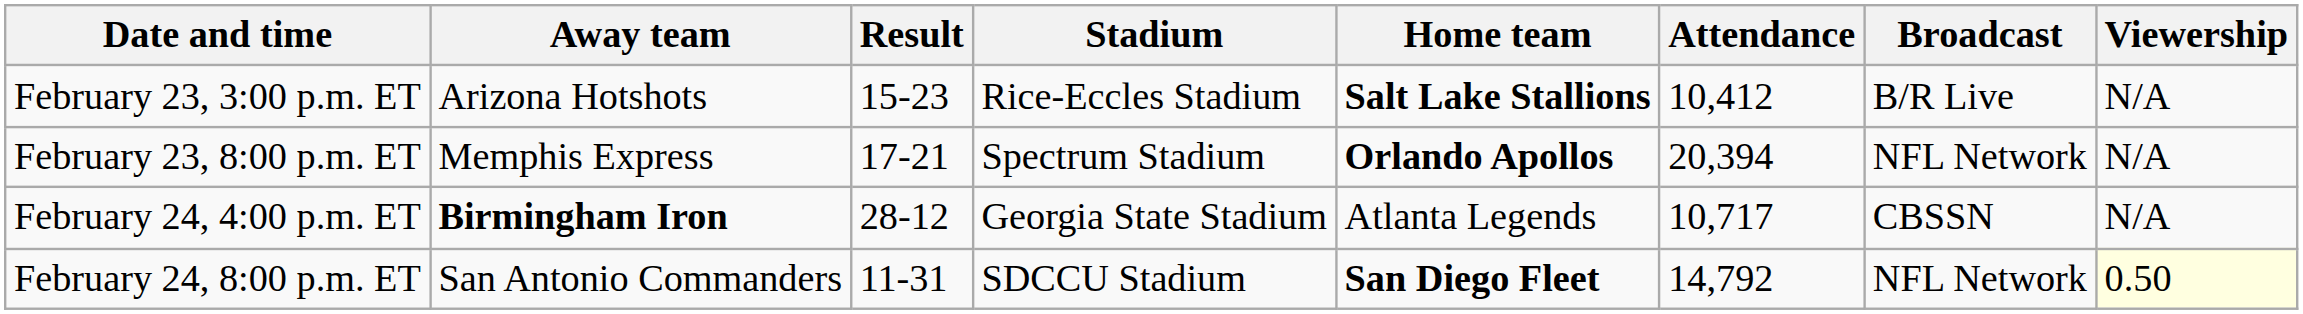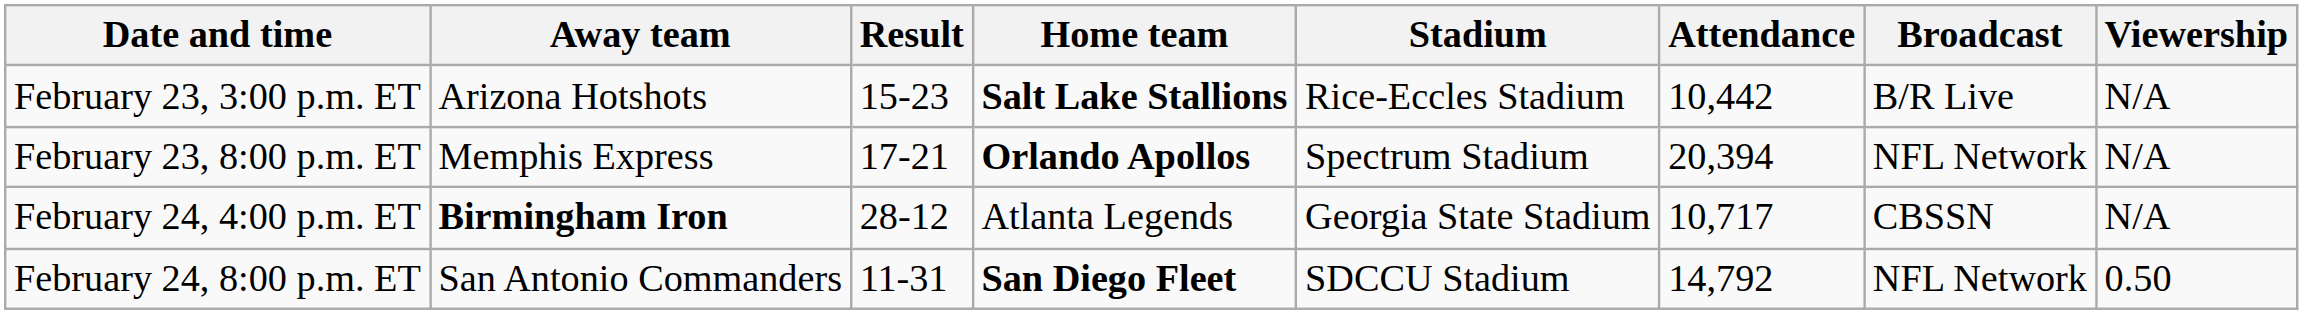columns swapped: Home team <-> Stadium
February 23, 3:00 p.m. ET | Attendance: 10,412 -> 10,442
February 24, 8:00 p.m. ET | Viewership: lightyellow background -> no background
